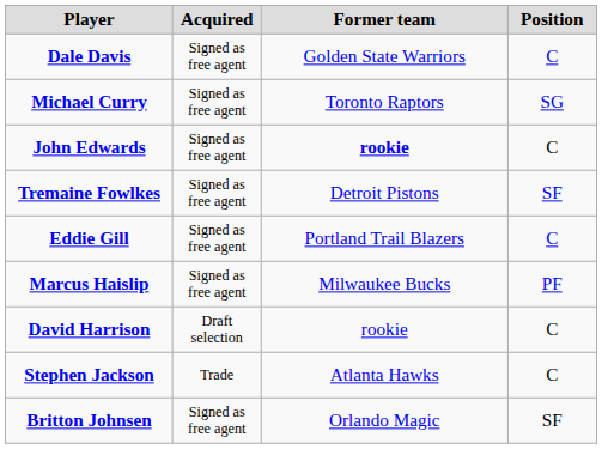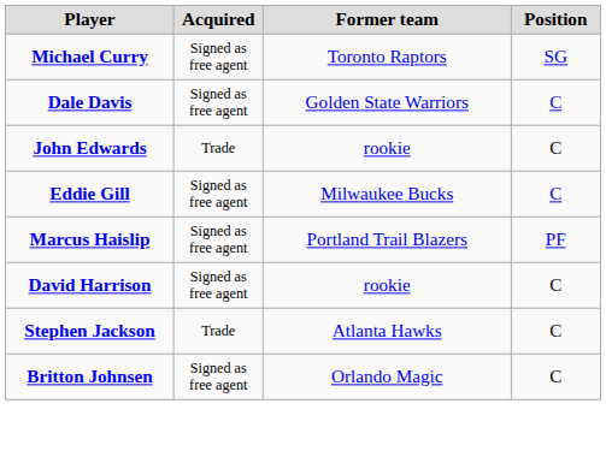rows swapped: Michael Curry <-> Dale Davis
John Edwards | Acquired: Signed as free agent -> Trade
John Edwards | Former team: bold -> normal
- row: Tremaine Fowlkes | Signed as free agent | Detroit Pistons | SF
Eddie Gill | Former team: Portland Trail Blazers -> Milwaukee Bucks
Marcus Haislip | Former team: Milwaukee Bucks -> Portland Trail Blazers
David Harrison | Acquired: Draft selection -> Signed as free agent
Britton Johnsen | Position: SF -> C
